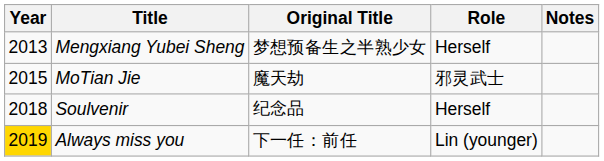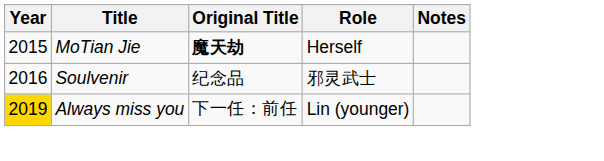- row: 2013 | Mengxiang Yubei Sheng | 梦想预备生之半熟少女 | Herself
MoTian Jie | Original Title: normal -> bold
MoTian Jie | Role: 邪灵武士 -> Herself
Soulvenir | Year: 2018 -> 2016
Soulvenir | Role: Herself -> 邪灵武士
